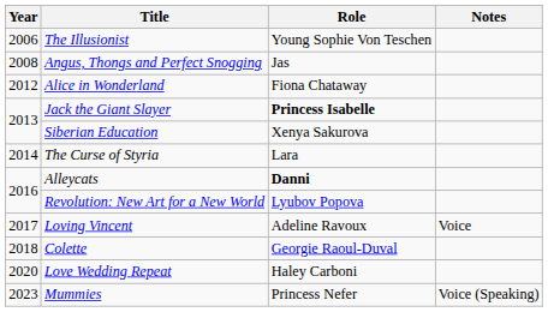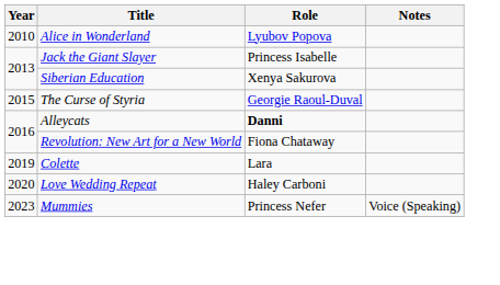- row: 2006 | The Illusionist | Young Sophie Von Teschen
- row: 2008 | Angus, Thongs and Perfect Snogging | Jas
Alice in Wonderland | Year: 2012 -> 2010
Alice in Wonderland | Role: Fiona Chataway -> Lyubov Popova
Jack the Giant Slayer | Role: bold -> normal
The Curse of Styria | Year: 2014 -> 2015
The Curse of Styria | Role: Lara -> Georgie Raoul-Duval
Revolution: New Art for a New World | Role: Lyubov Popova -> Fiona Chataway
- row: 2017 | Loving Vincent | Adeline Ravoux | Voice
Colette | Year: 2018 -> 2019
Colette | Role: Georgie Raoul-Duval -> Lara
